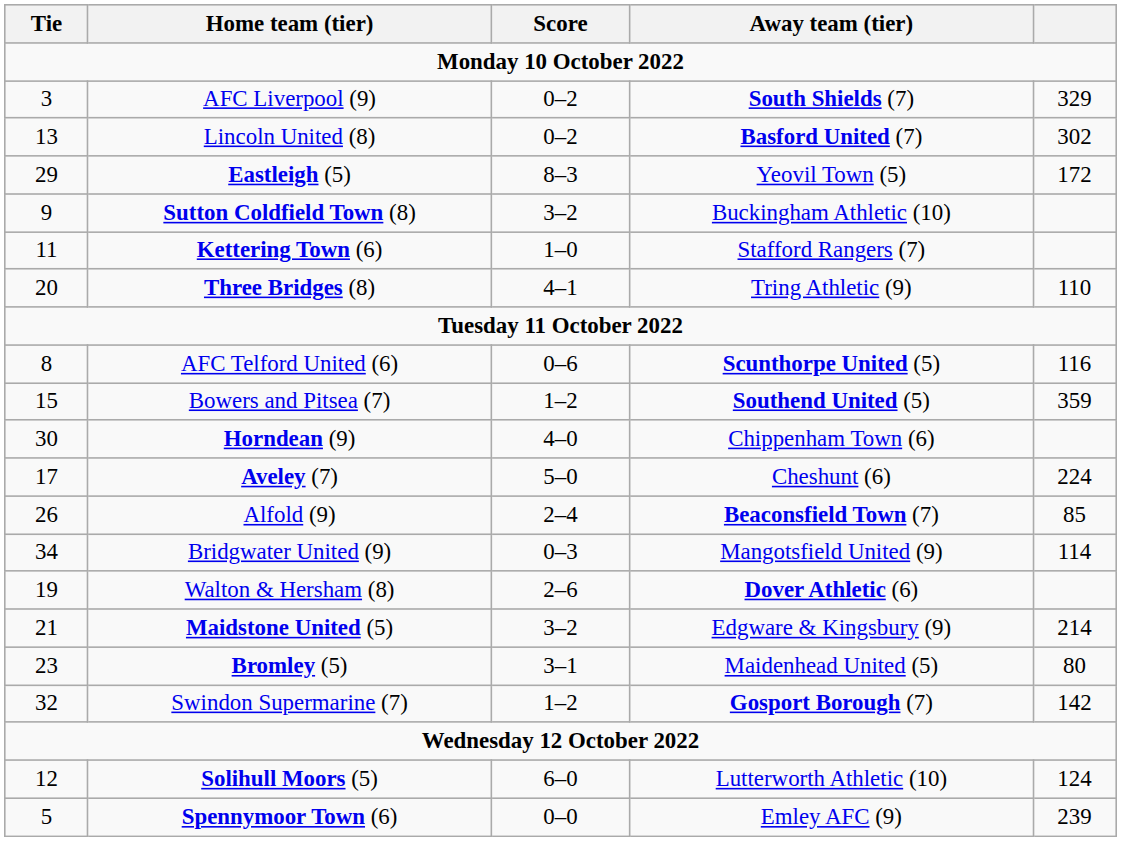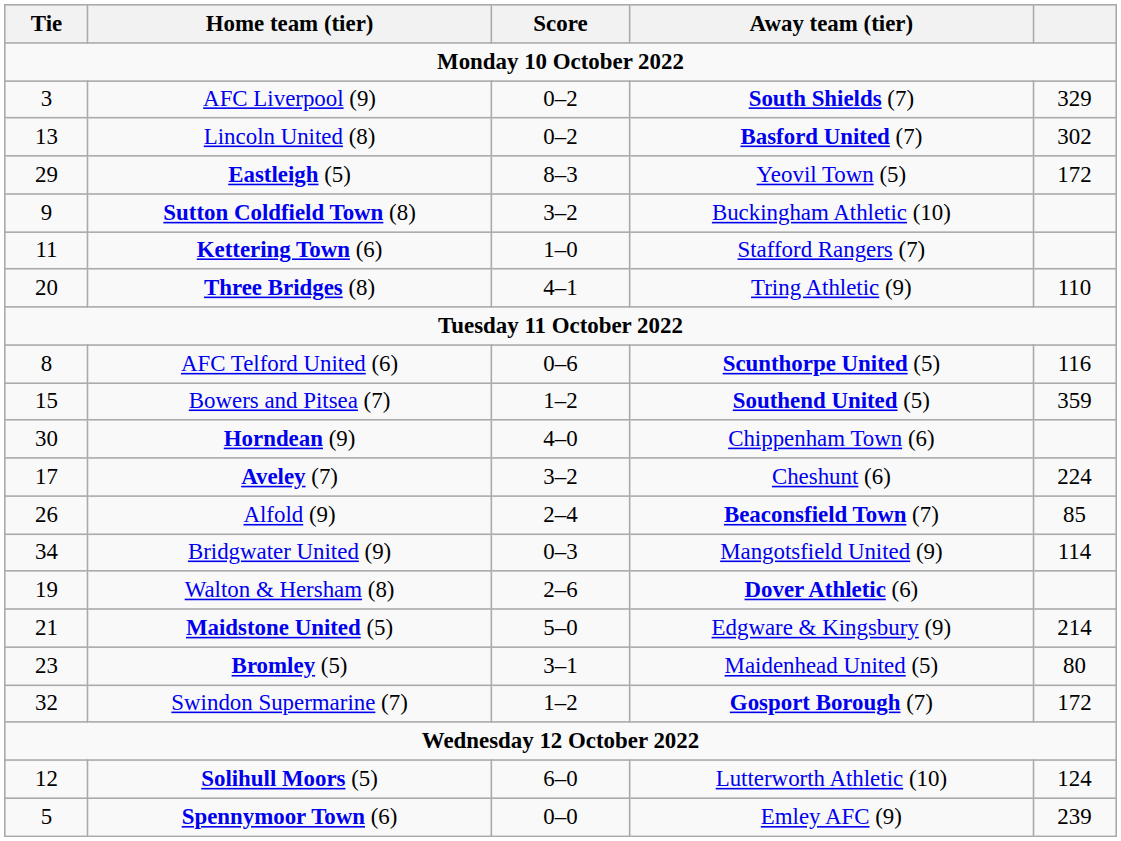Aveley (7) | Score: 5–0 -> 3–2
Maidstone United (5) | Score: 3–2 -> 5–0
Swindon Supermarine (7) | column 5: 142 -> 172
